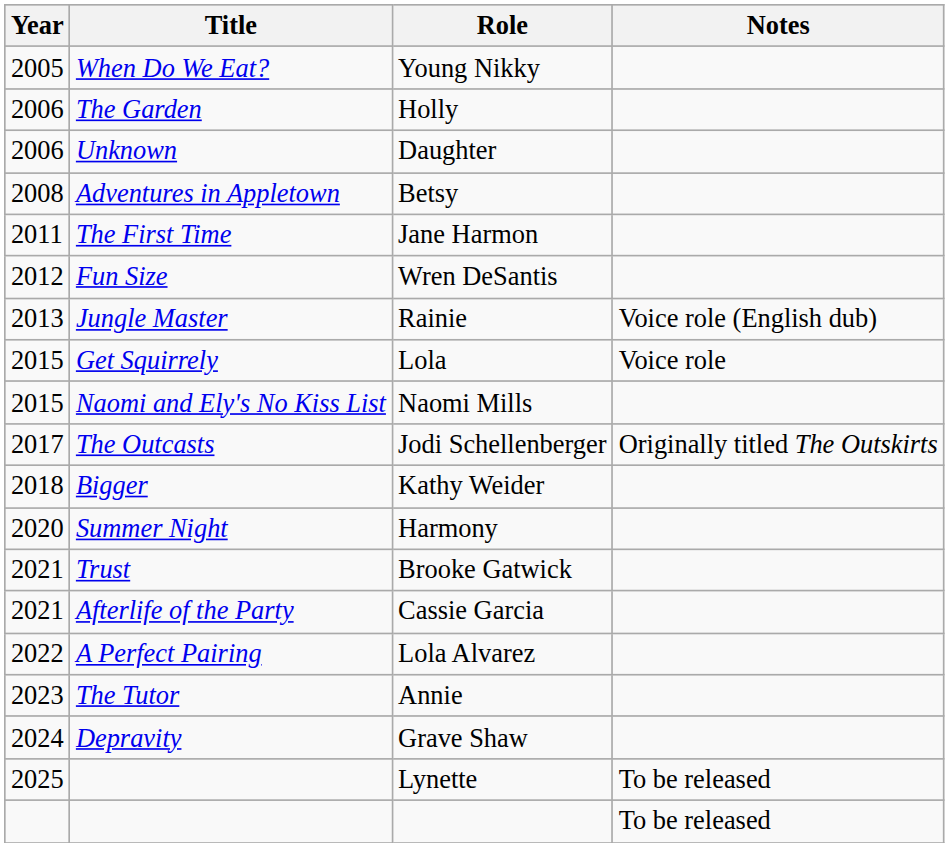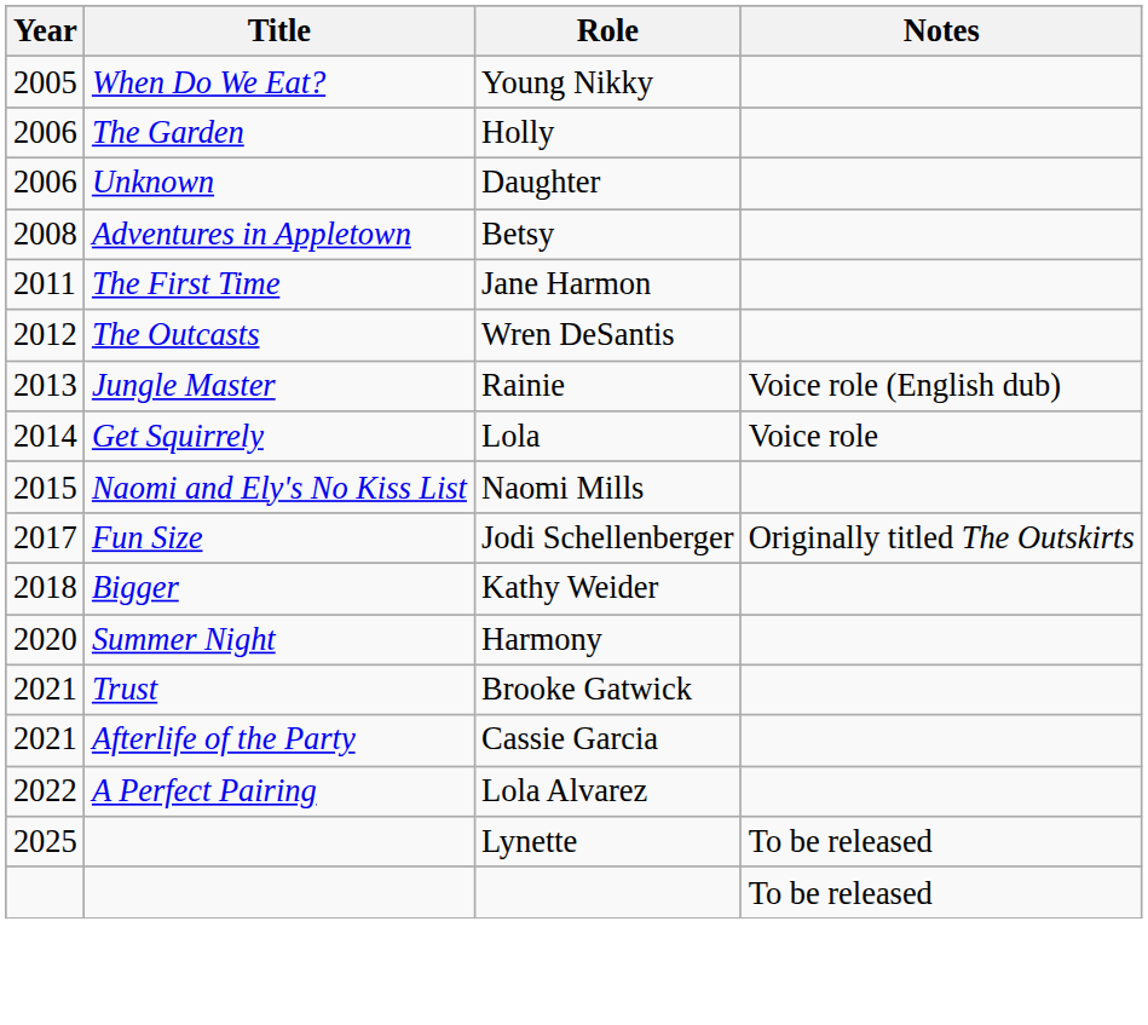Wren DeSantis | Title: Fun Size -> The Outcasts
Lola | Year: 2015 -> 2014
Jodi Schellenberger | Title: The Outcasts -> Fun Size
- row: 2023 | The Tutor | Annie
- row: 2024 | Depravity | Grave Shaw
